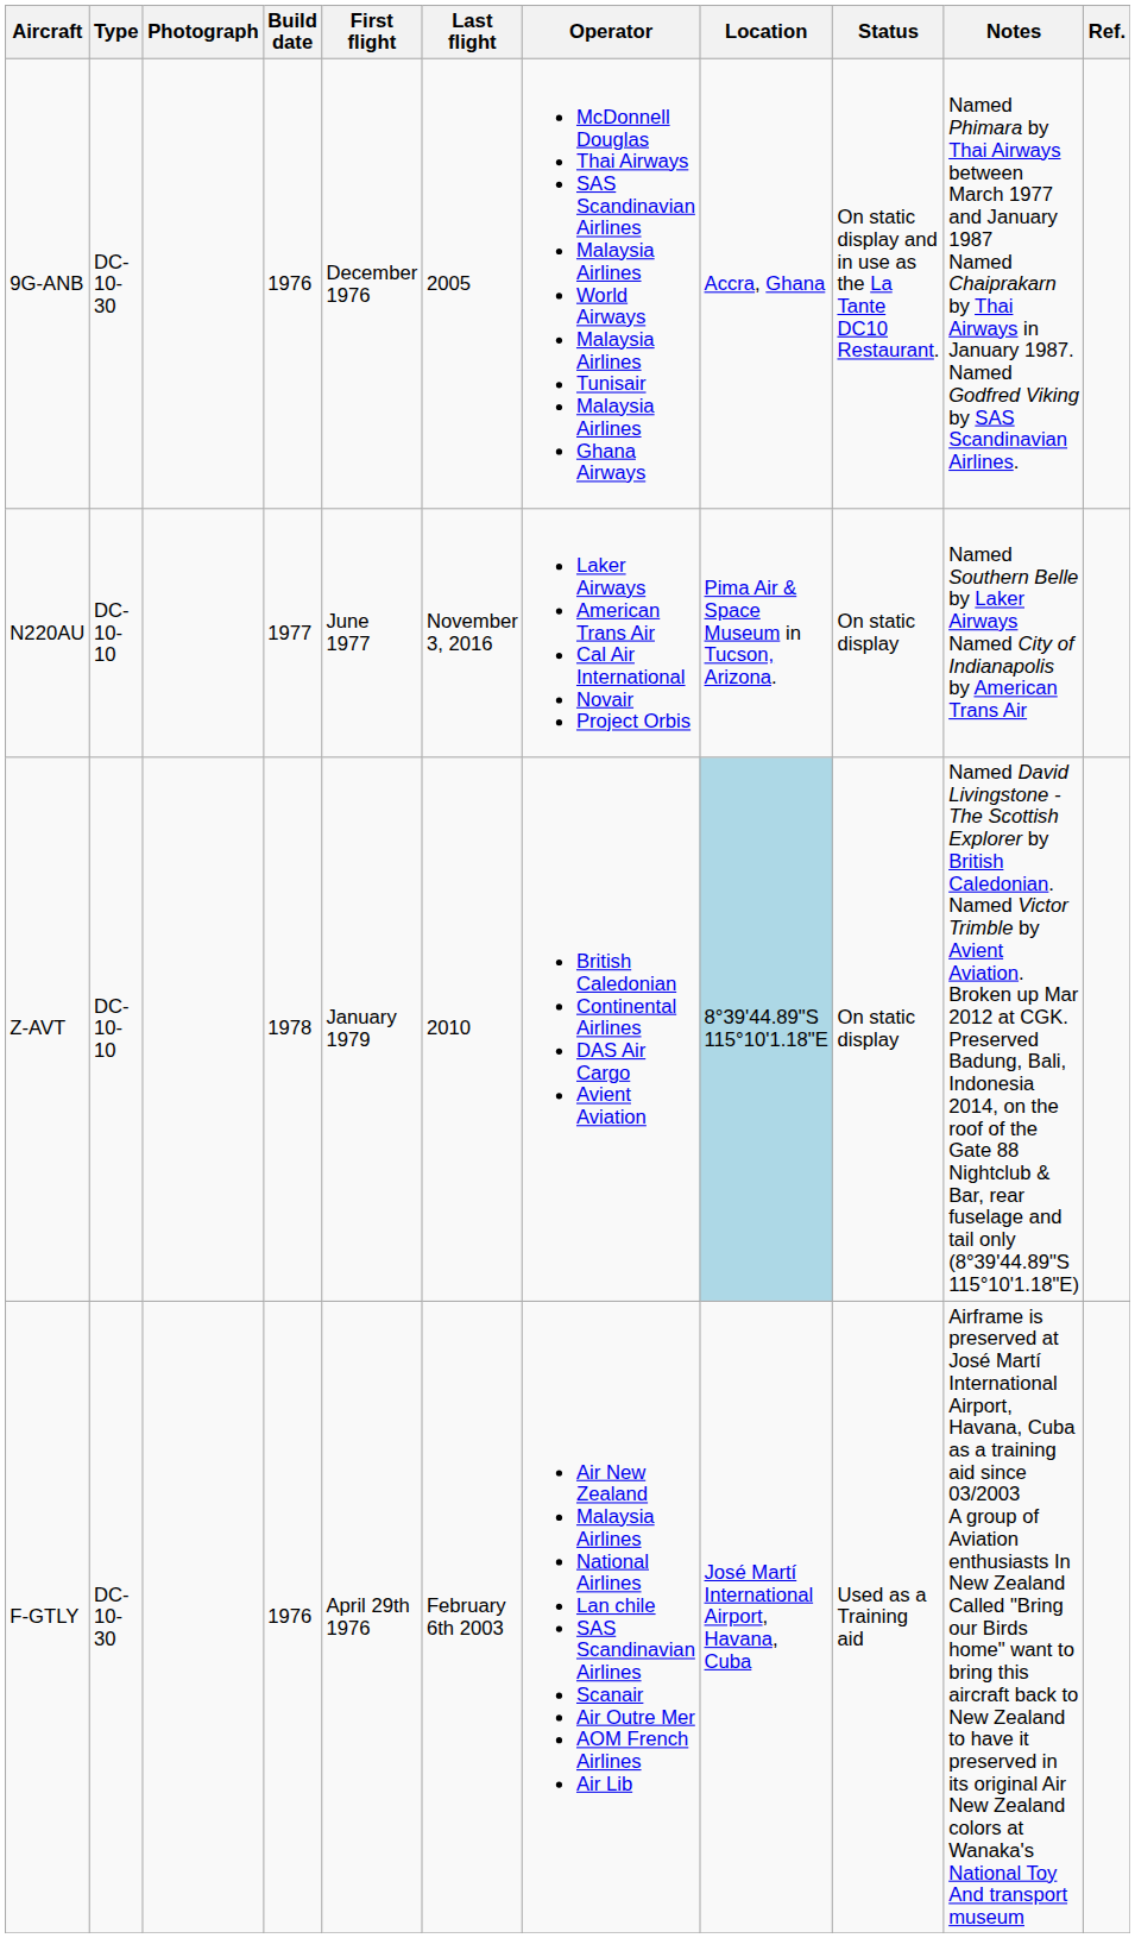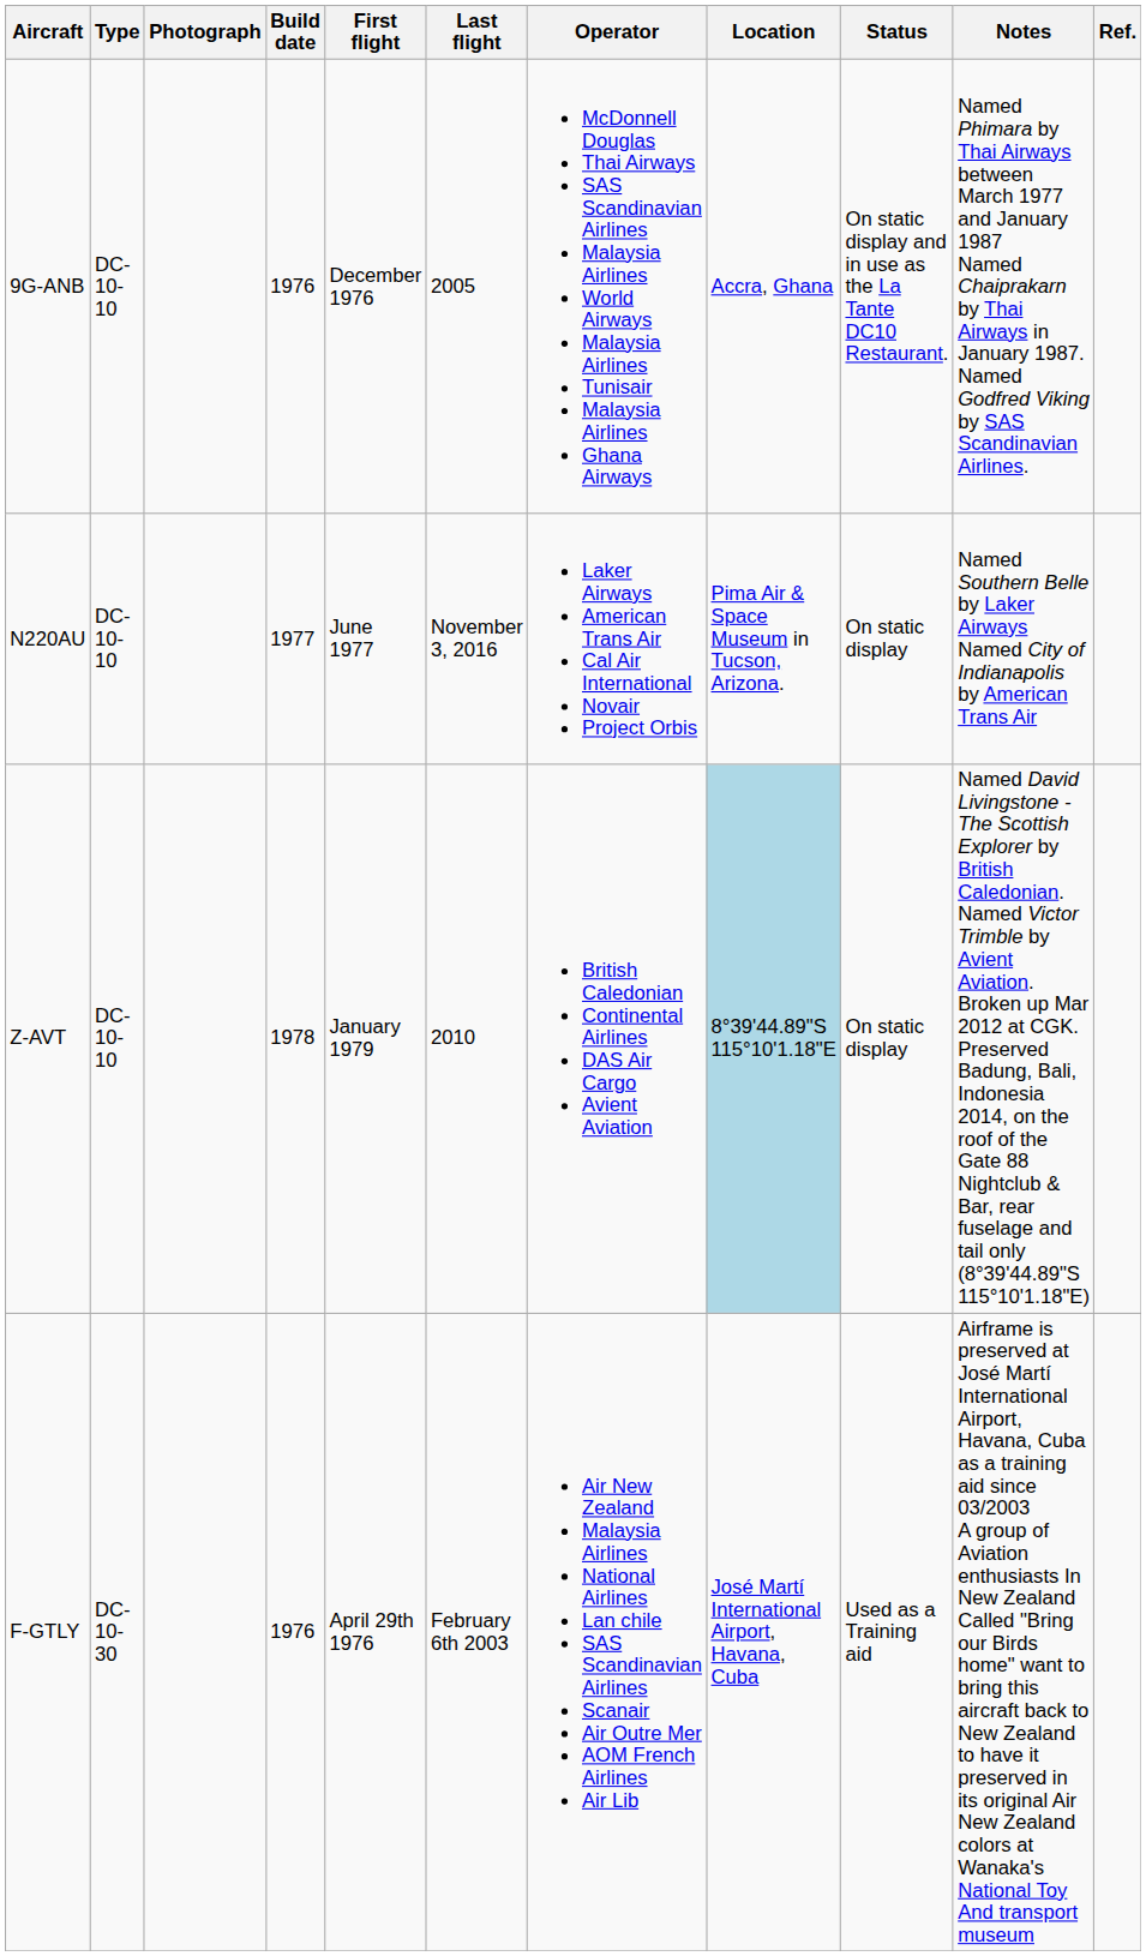9G-ANB | Type: DC-10-30 -> DC-10-10
